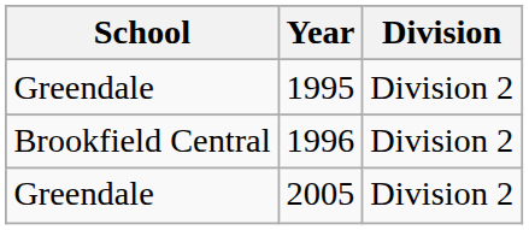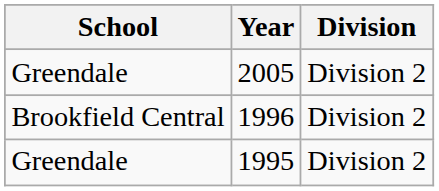rows swapped: 1995 <-> 2005
